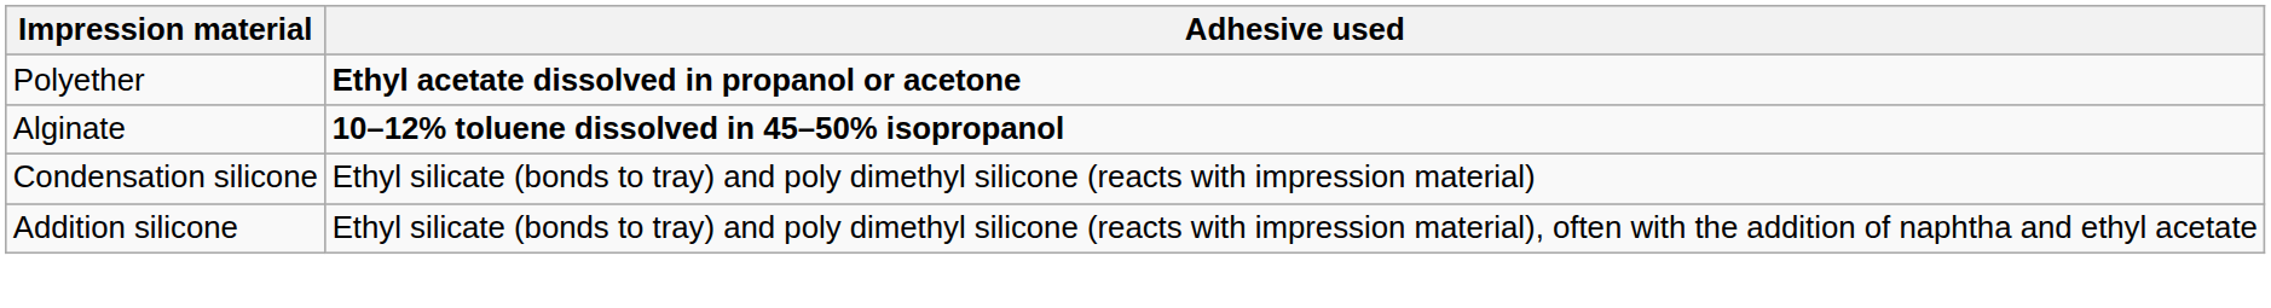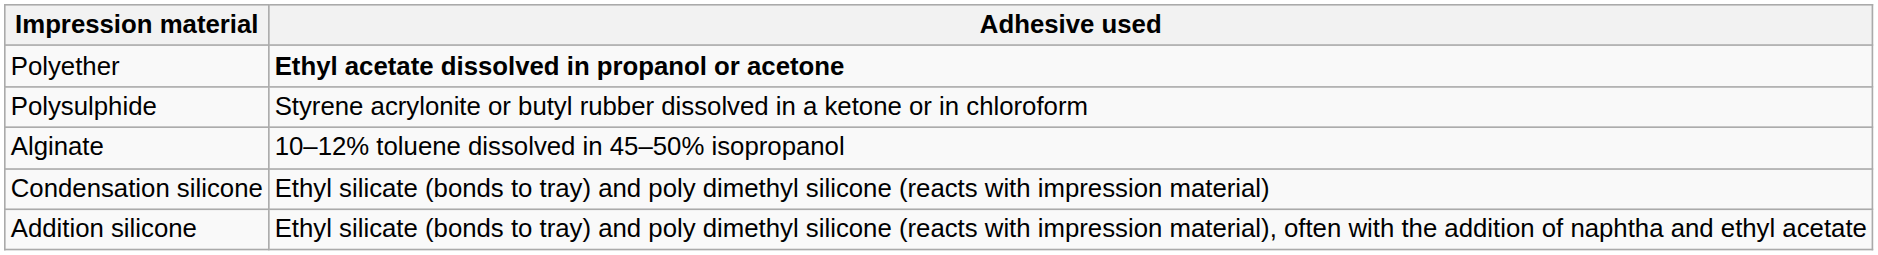+ row: Polysulphide | Styrene acrylonite or butyl rubber dissolved in a ketone or in chloroform
Alginate | Adhesive used: bold -> normal
